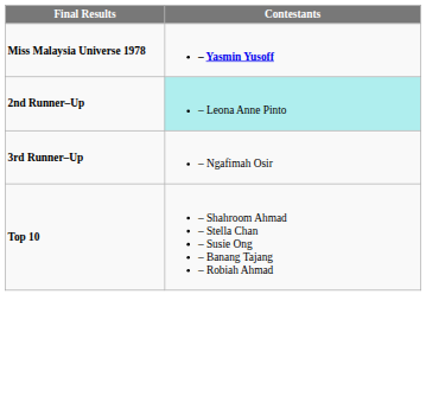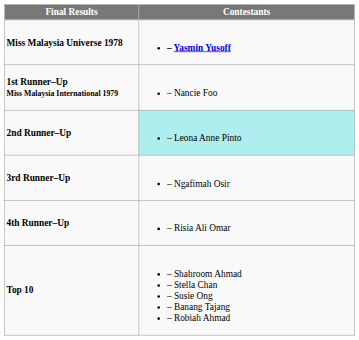+ row: 1st Runner–Up Miss Malaysia International 1979 | – Nancie Foo
+ row: 4th Runner–Up | – Risia Ali Omar
